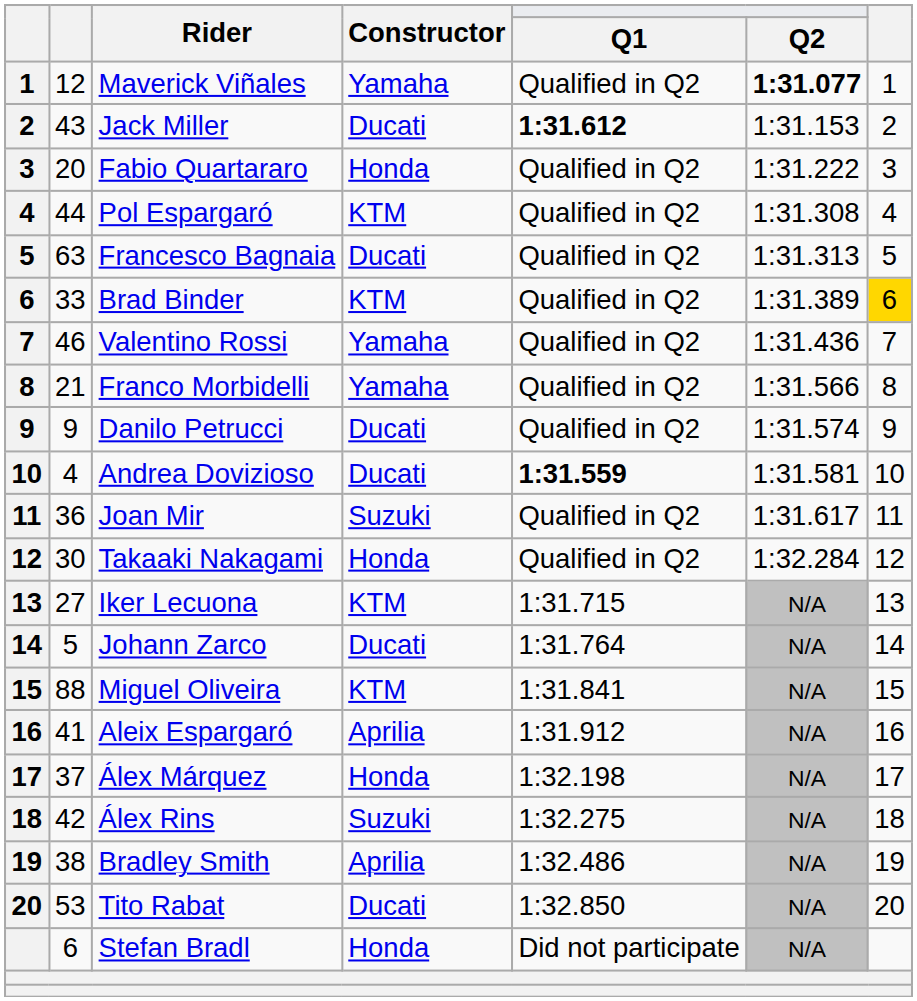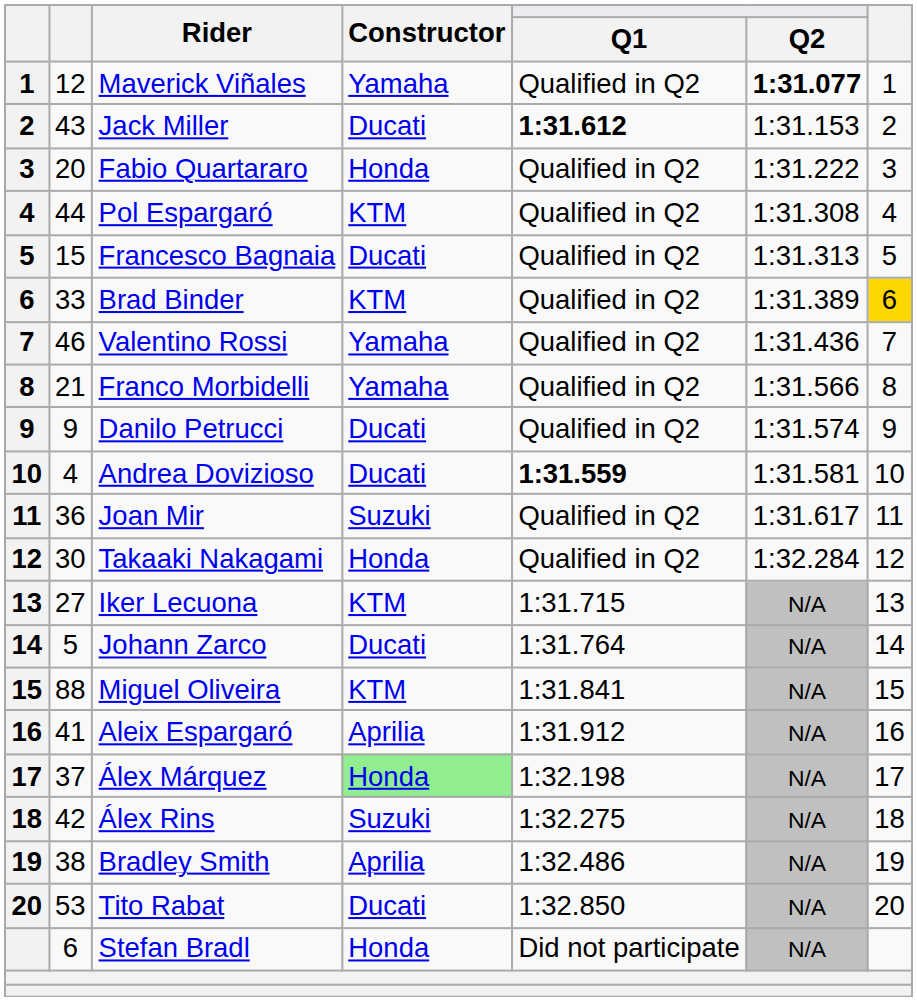Francesco Bagnaia | column 2: 63 -> 15
Álex Márquez | Constructor: no background -> lightgreen background
